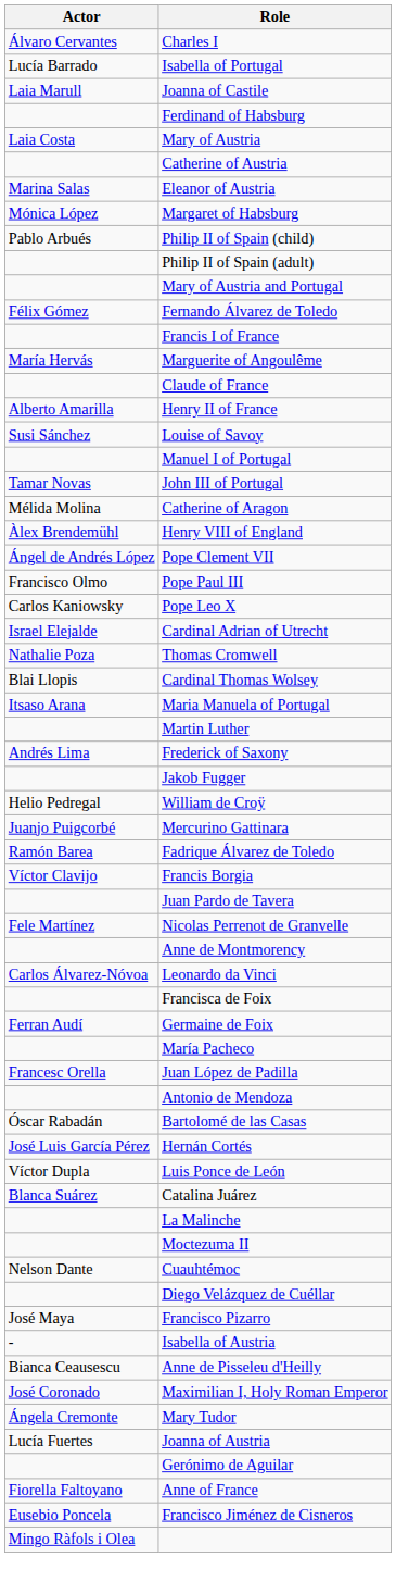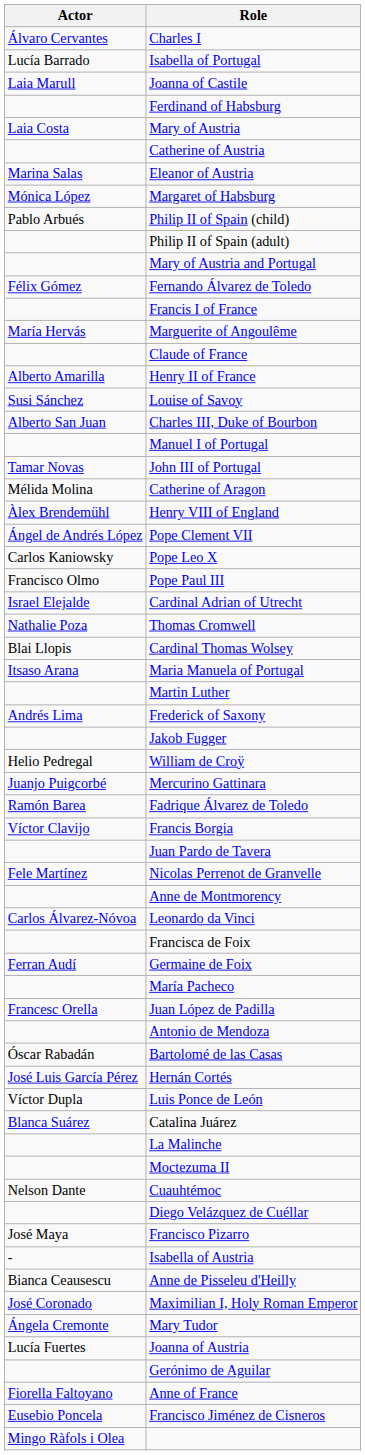+ row: Alberto San Juan | Charles III, Duke of Bourbon
rows swapped: Pope Leo X <-> Pope Paul III
